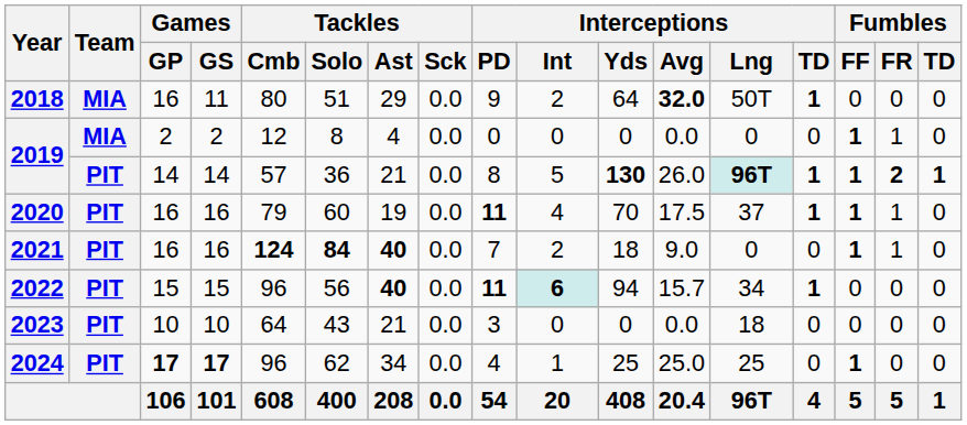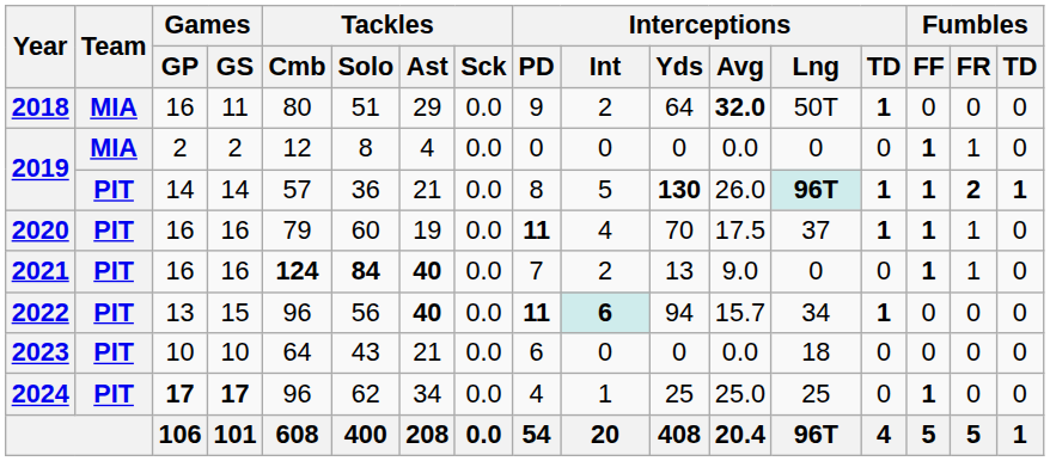2021 | Interceptions / Yds: 18 -> 13
2022 | Games / GP: 15 -> 13
2023 | Interceptions / PD: 3 -> 6
